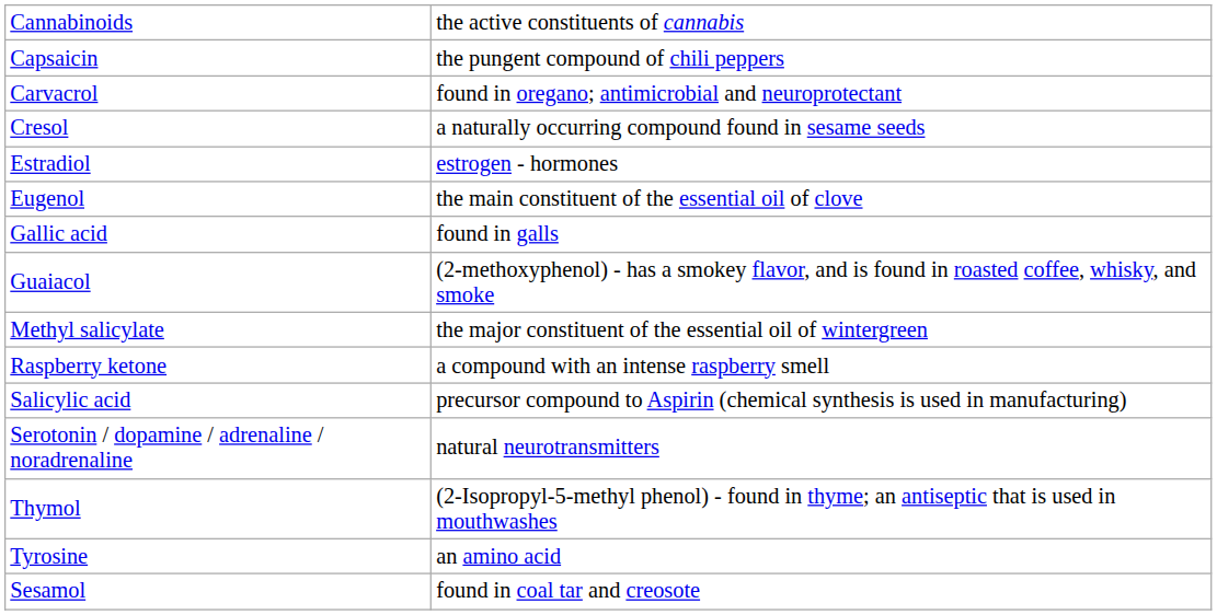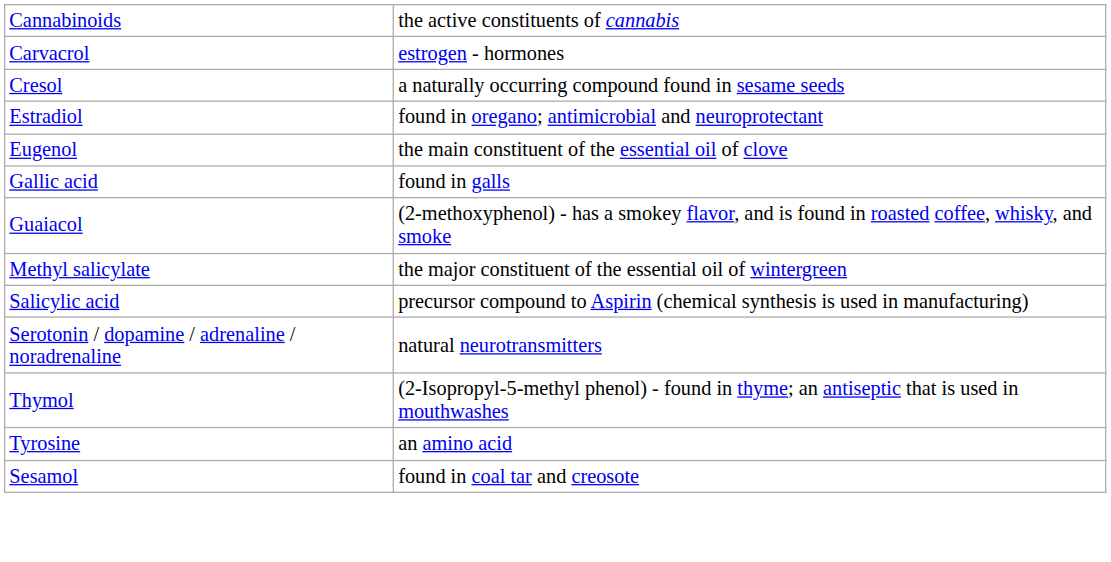- row: Capsaicin | the pungent compound of chili peppers
Carvacrol | column 2: found in oregano; antimicrobial and neuroprotectant -> estrogen - hormones
Estradiol | column 2: estrogen - hormones -> found in oregano; antimicrobial and neuroprotectant
- row: Raspberry ketone | a compound with an intense raspberry smell
